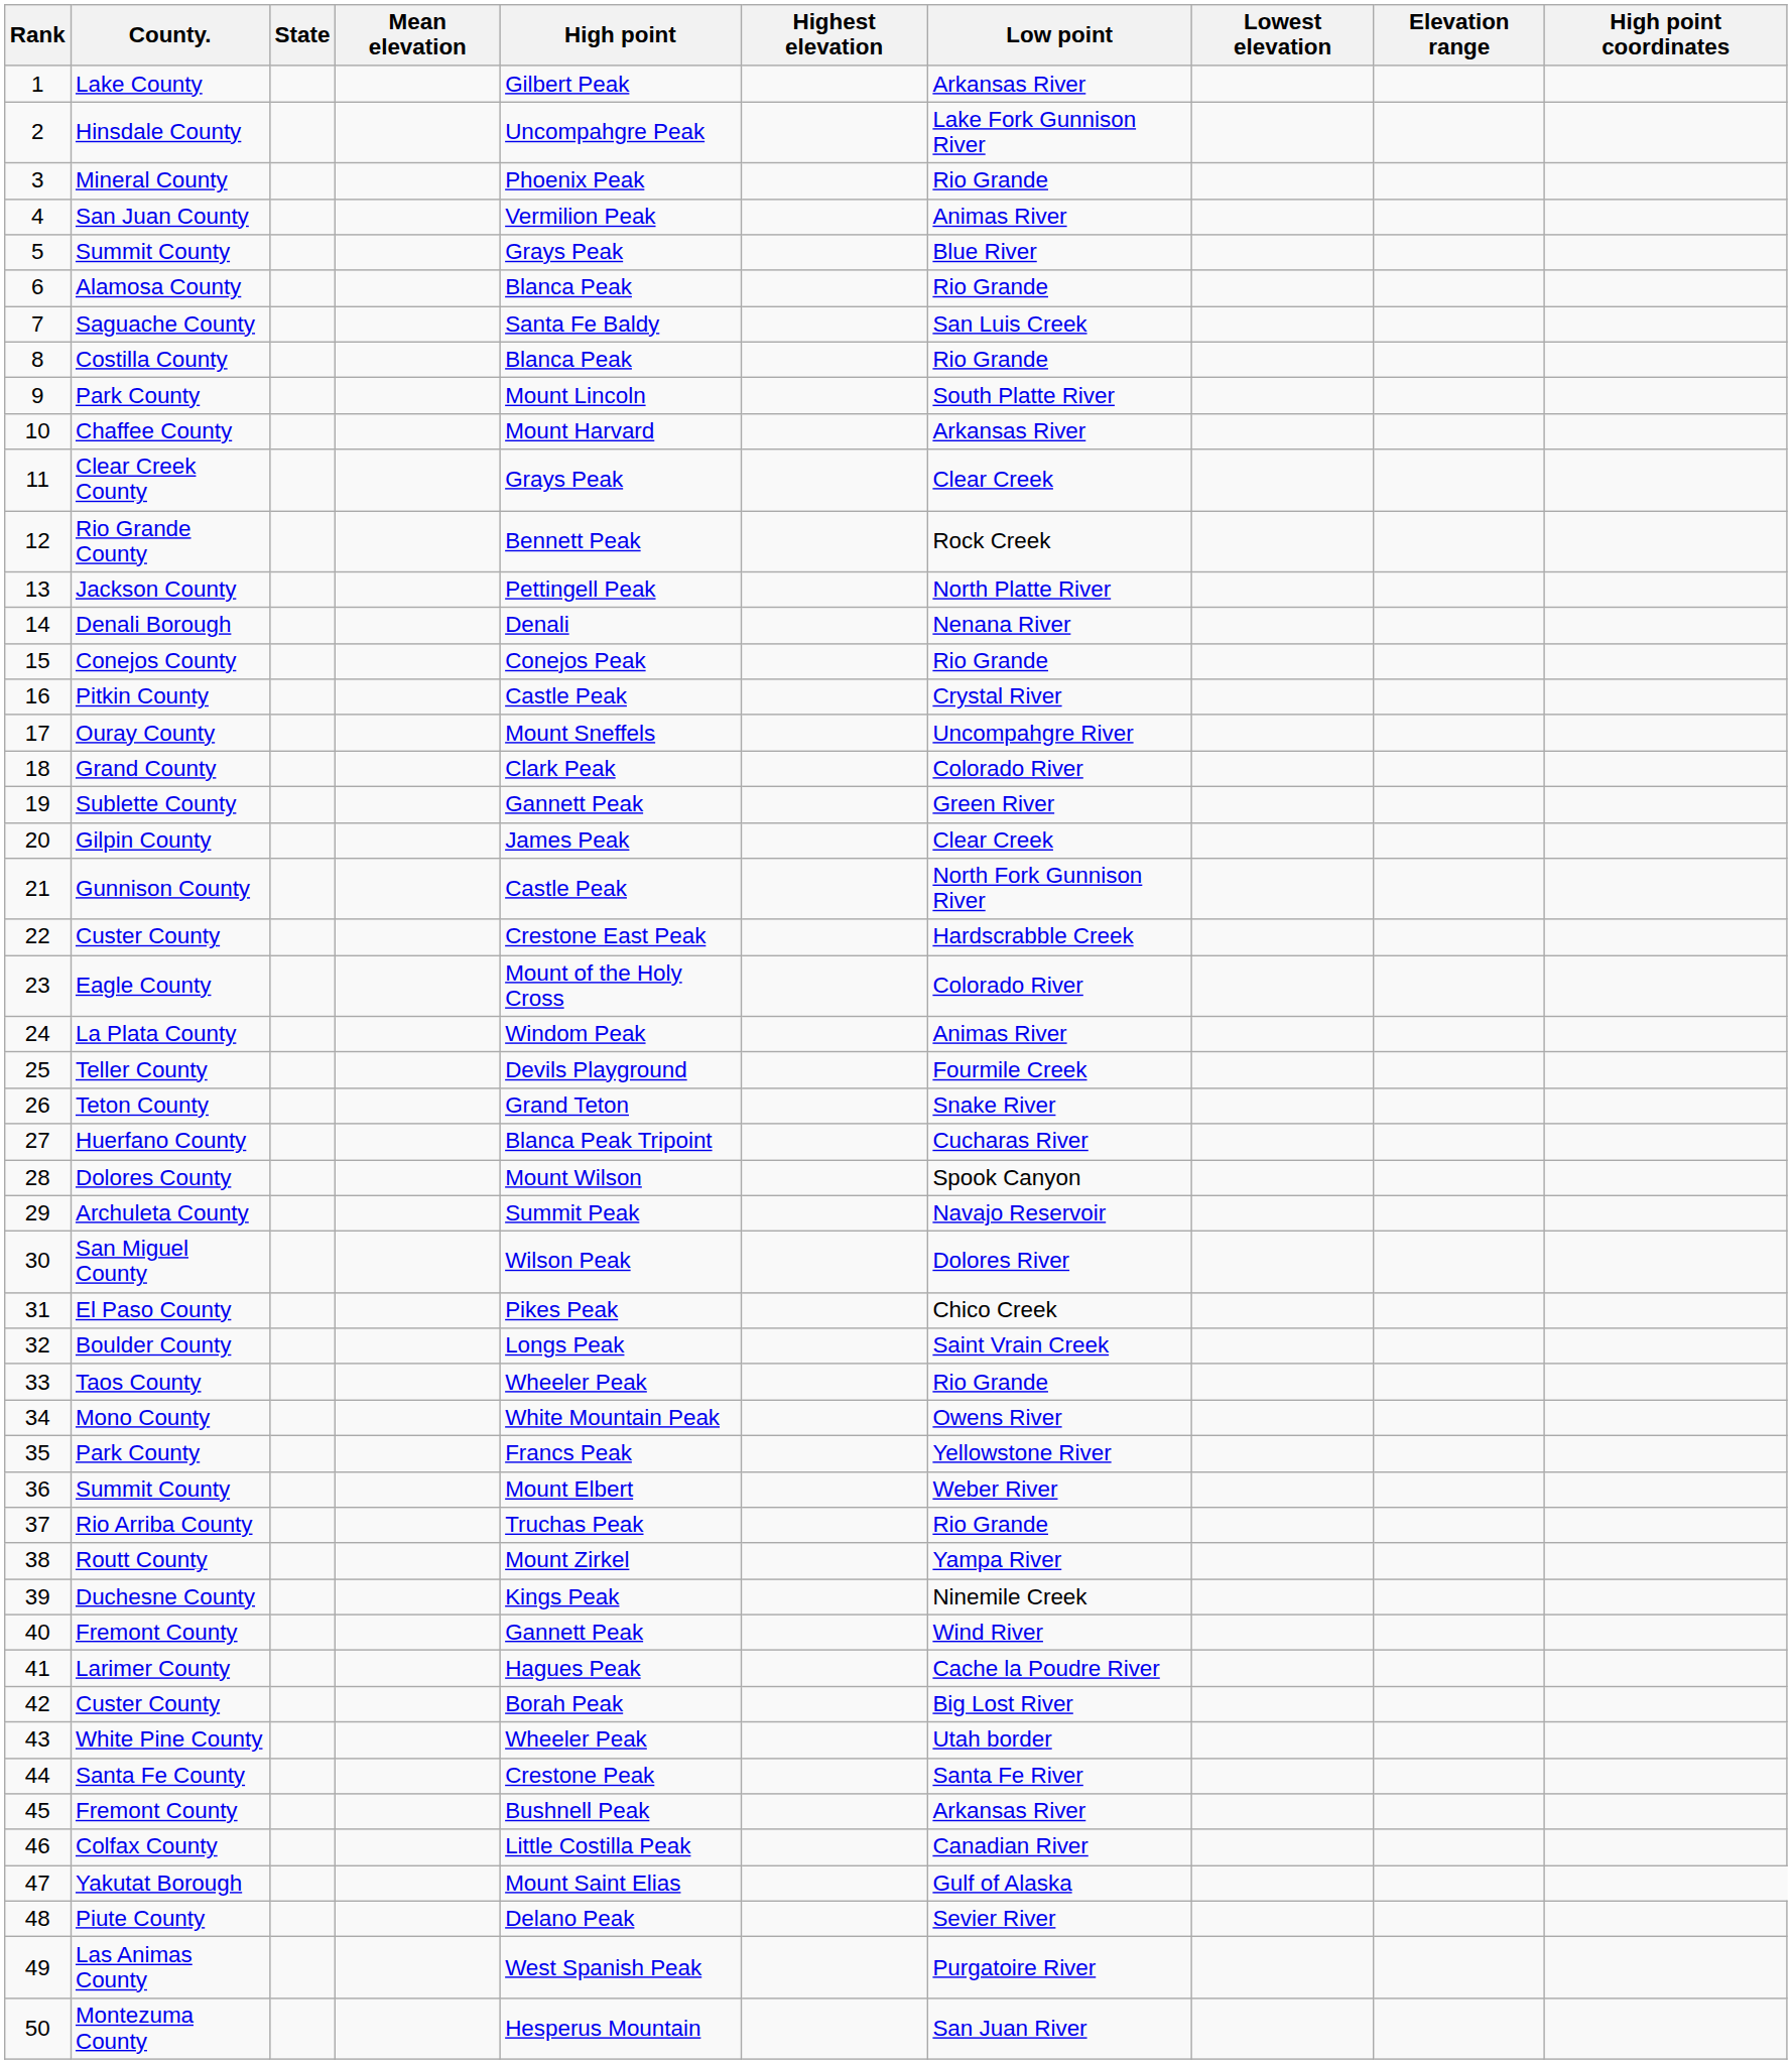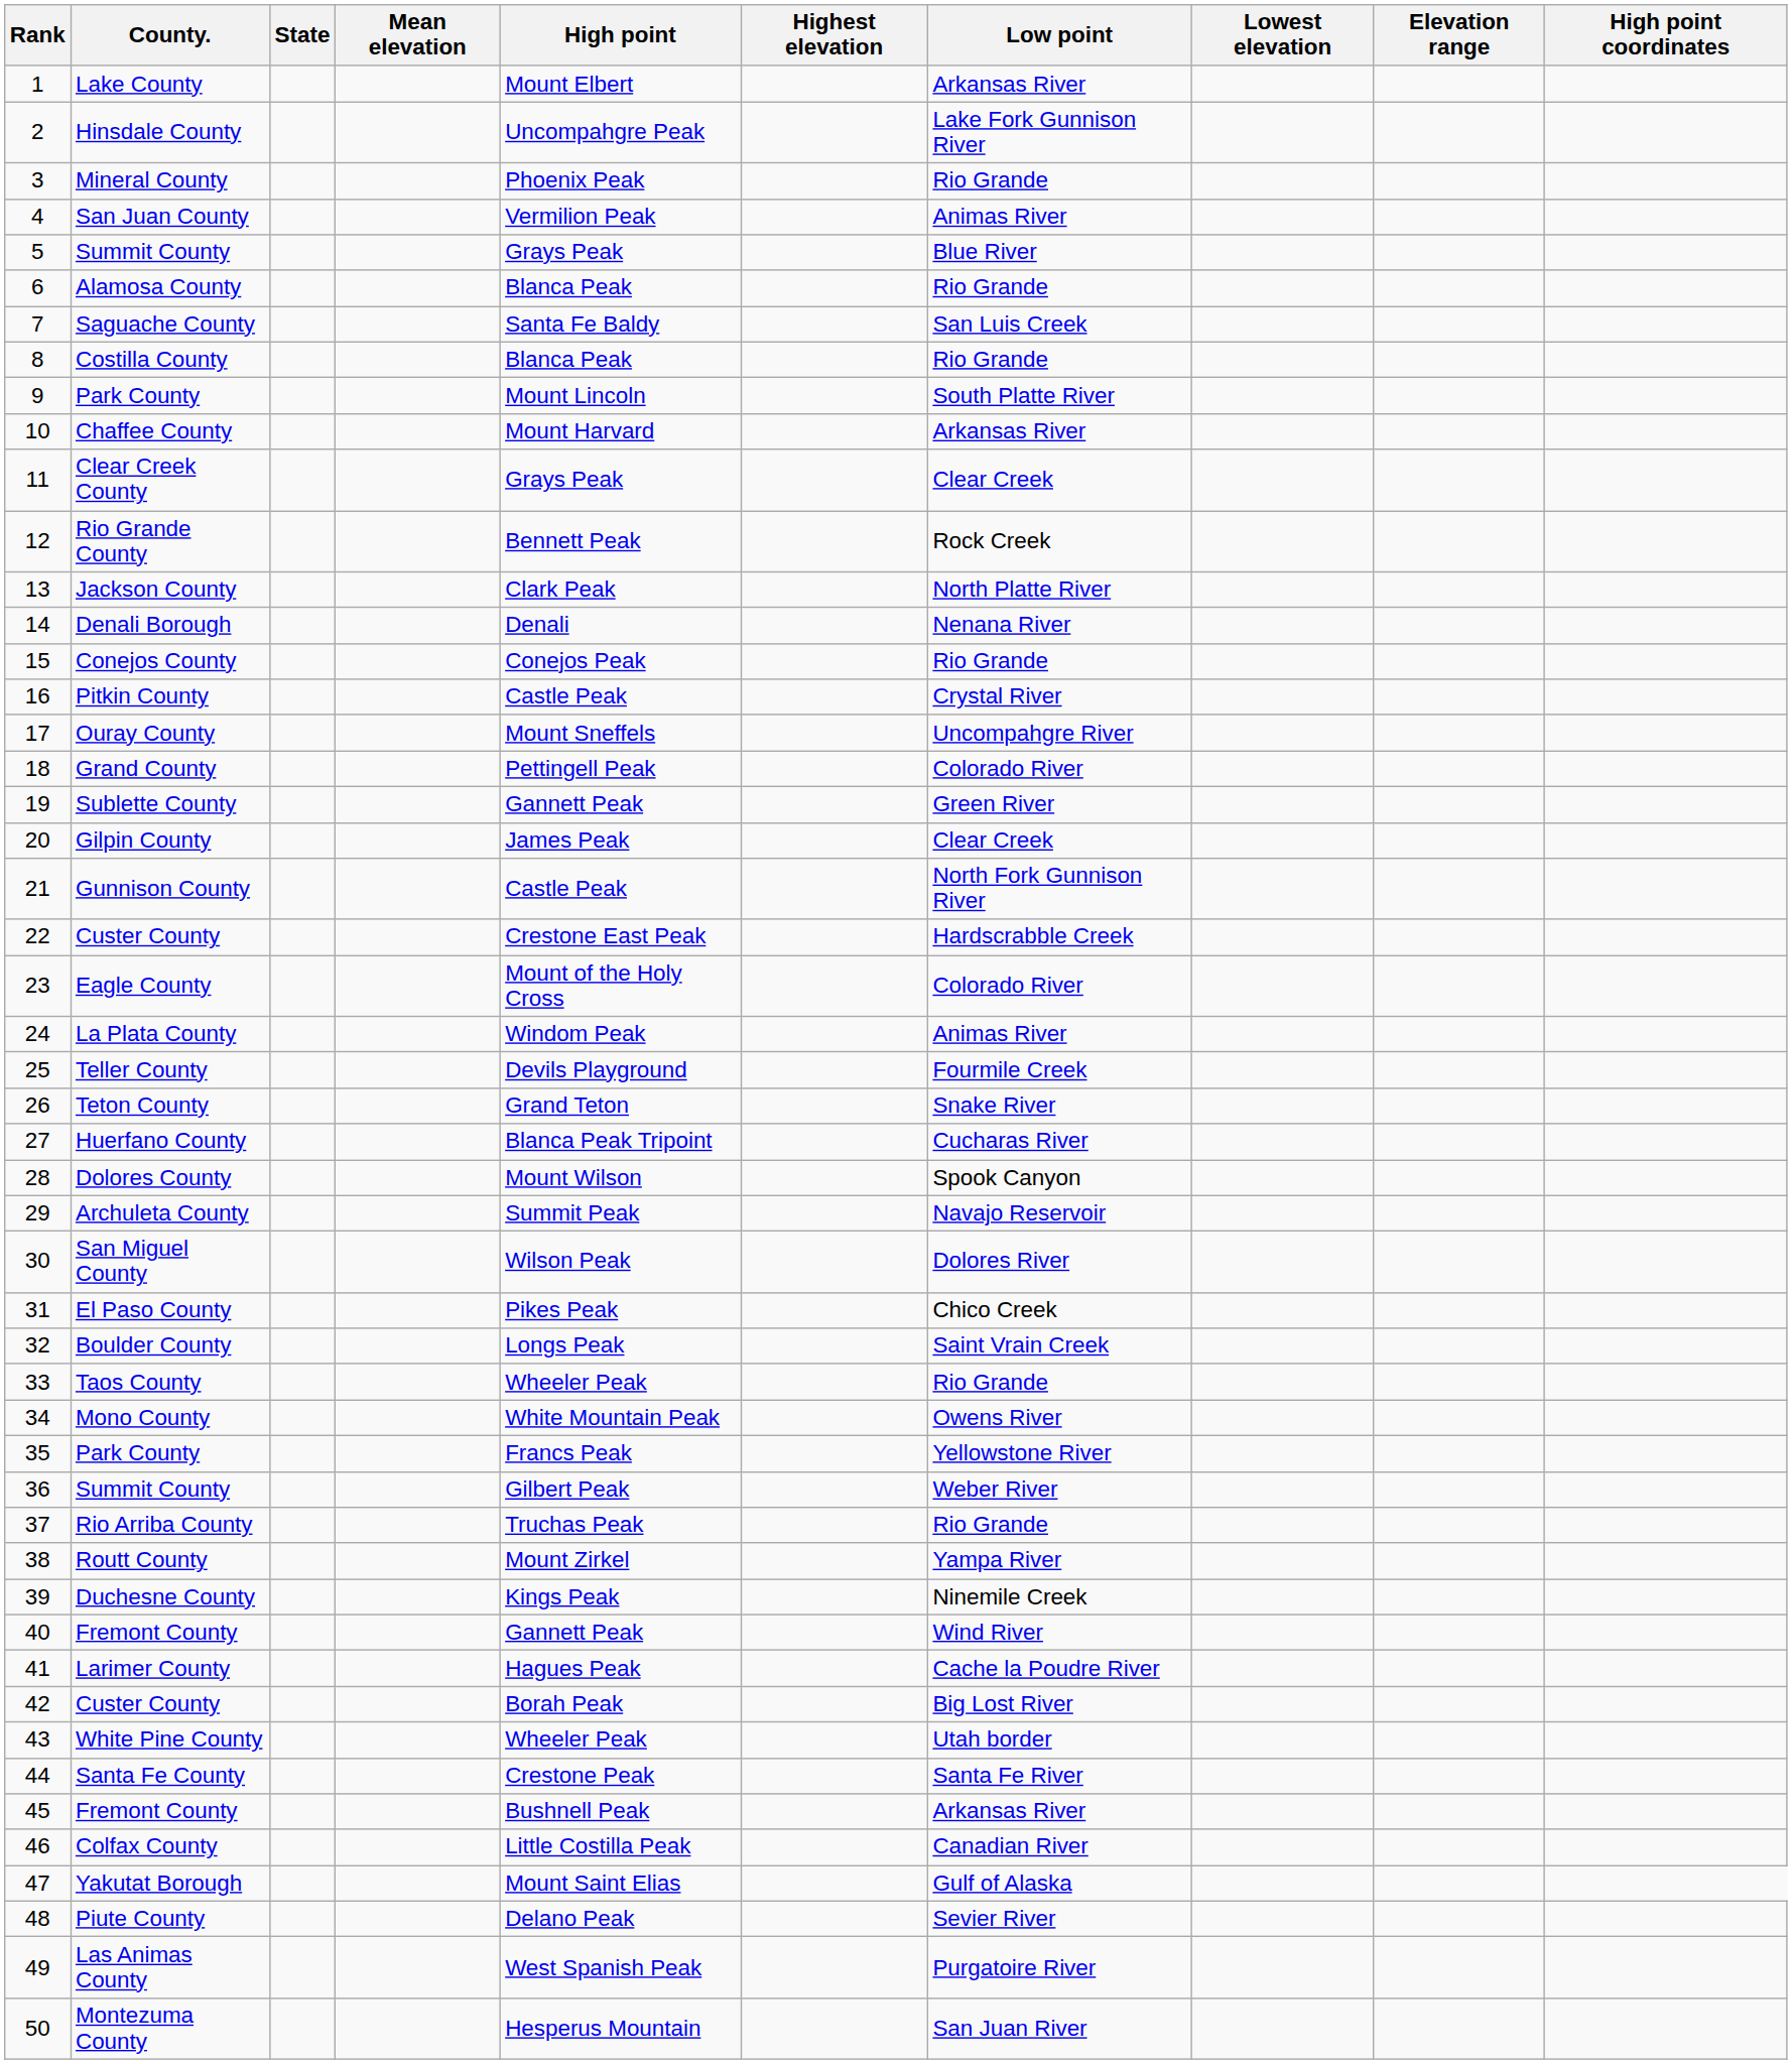Lake County | High point: Gilbert Peak -> Mount Elbert
Jackson County | High point: Pettingell Peak -> Clark Peak
Grand County | High point: Clark Peak -> Pettingell Peak
36 / Summit County | High point: Mount Elbert -> Gilbert Peak
